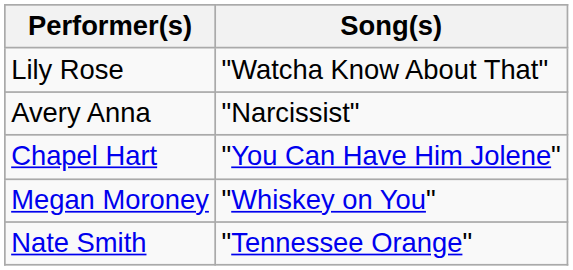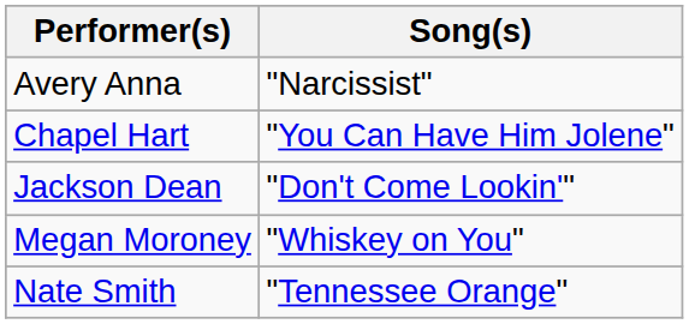- row: Lily Rose | "Watcha Know About That"
+ row: Jackson Dean | "Don't Come Lookin'"
